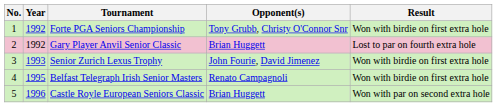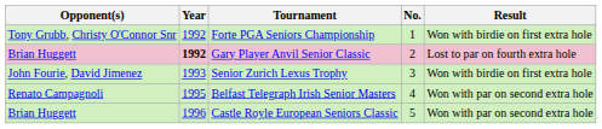columns swapped: No. <-> Opponent(s)
Gary Player Anvil Senior Classic | Year: normal -> bold
Belfast Telegraph Irish Senior Masters | Result: Won with birdie on first extra hole -> Won with par on second extra hole
